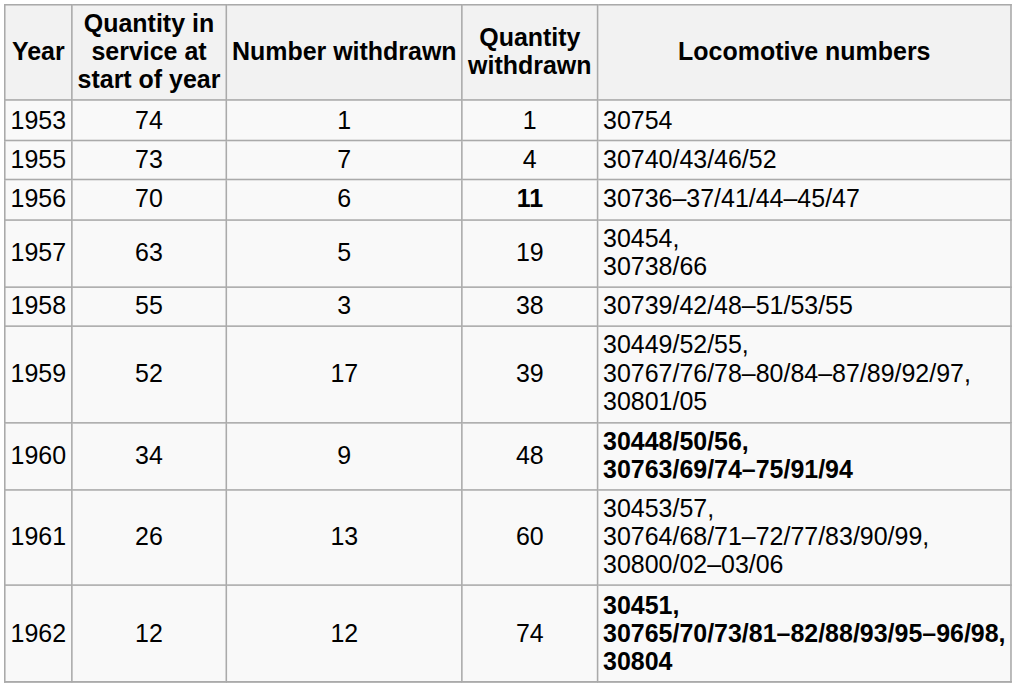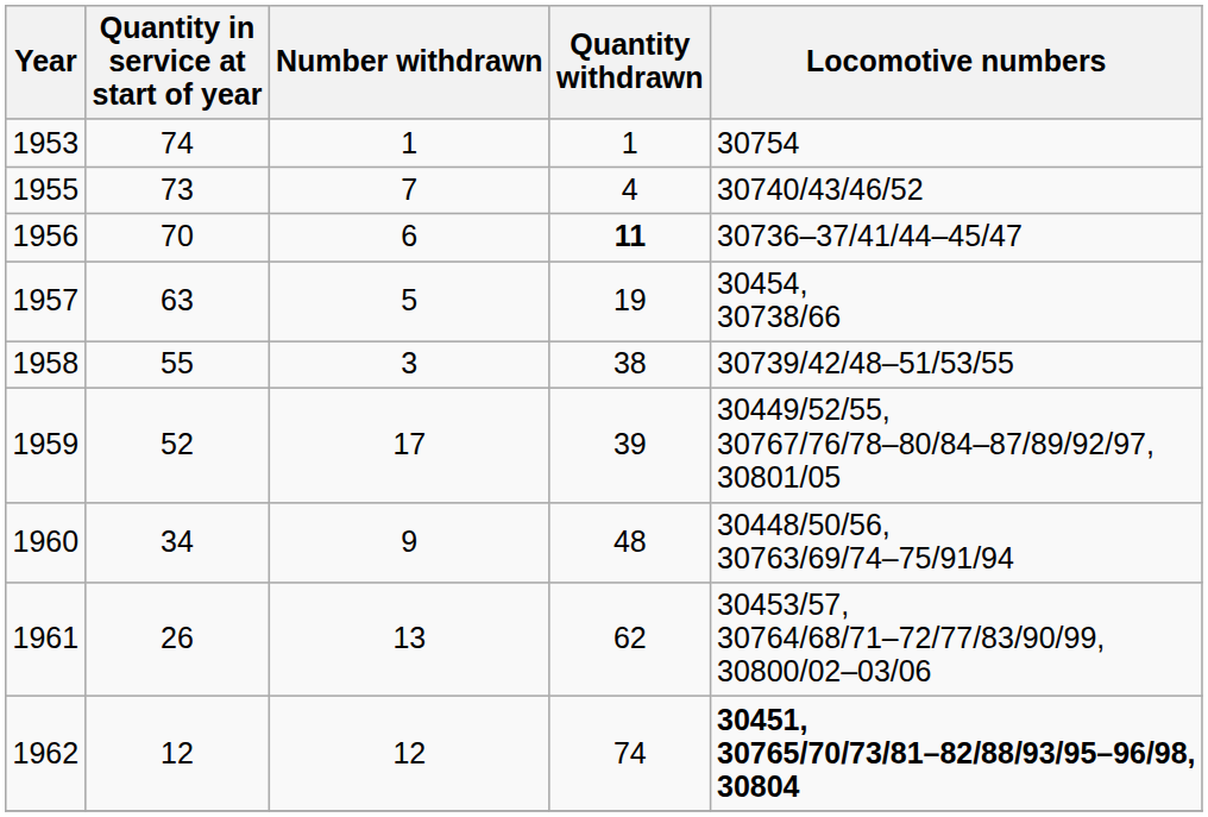1960 | Locomotive numbers: bold -> normal
1961 | Quantity withdrawn: 60 -> 62
